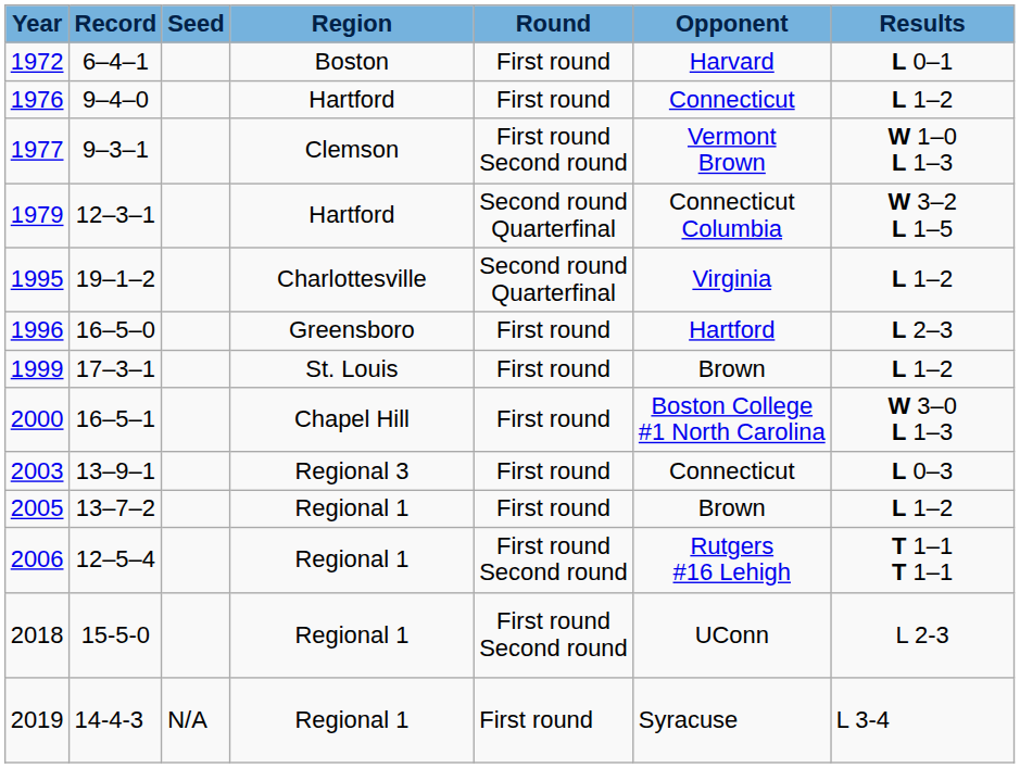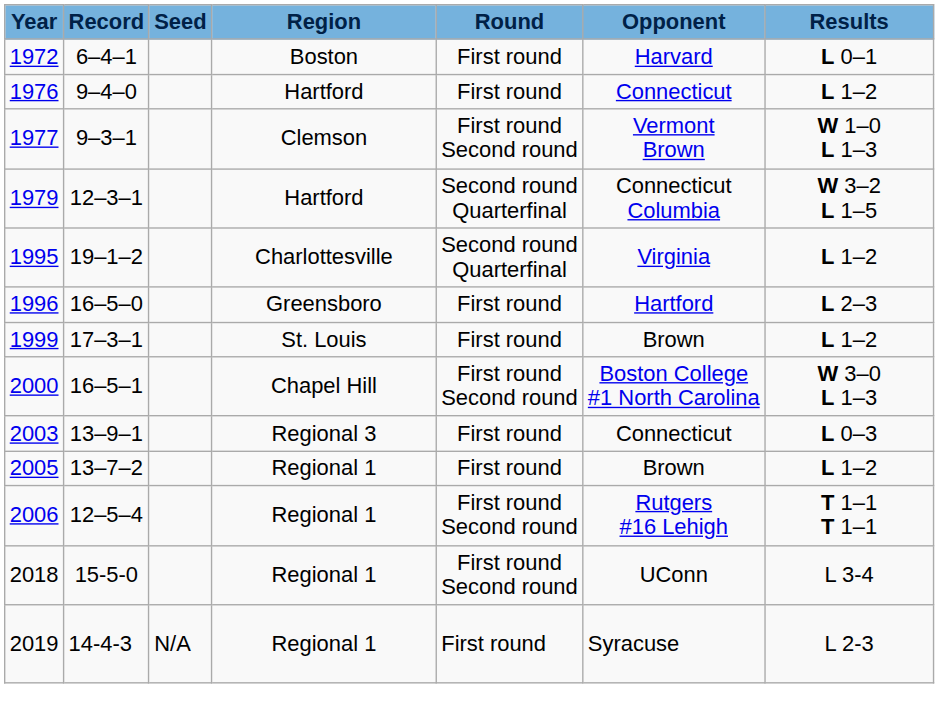2000 | Round: First round -> First round Second round
2018 | Results: L 2-3 -> L 3-4
2019 | Results: L 3-4 -> L 2-3
